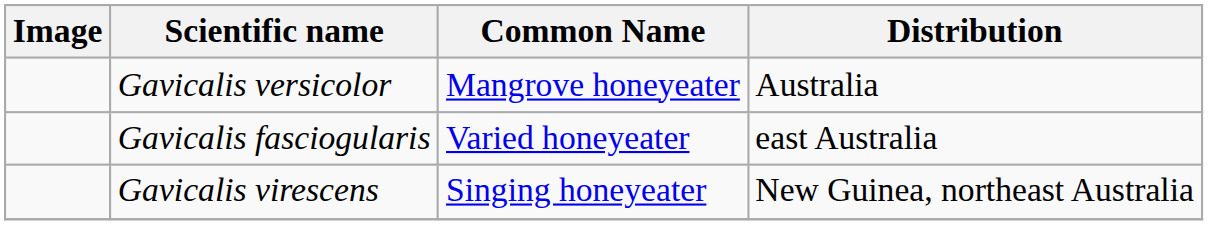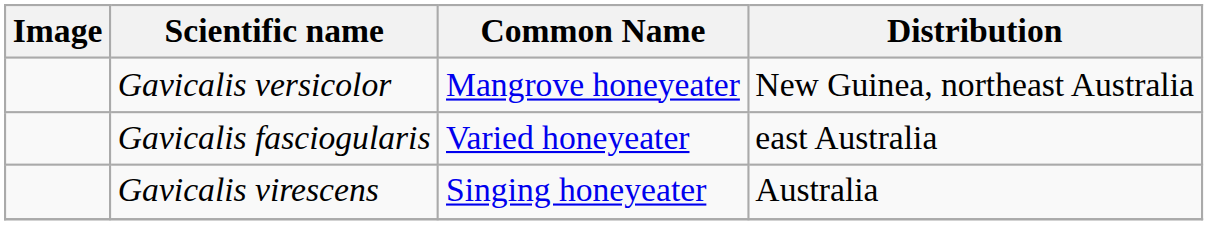Gavicalis versicolor | Distribution: Australia -> New Guinea, northeast Australia
Gavicalis virescens | Distribution: New Guinea, northeast Australia -> Australia
